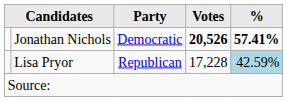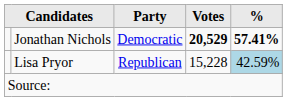Jonathan Nichols | Votes: 20,526 -> 20,529
Lisa Pryor | Votes: 17,228 -> 15,228
